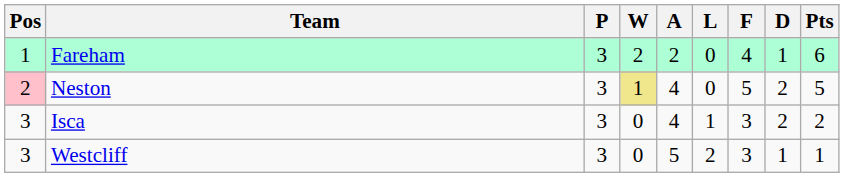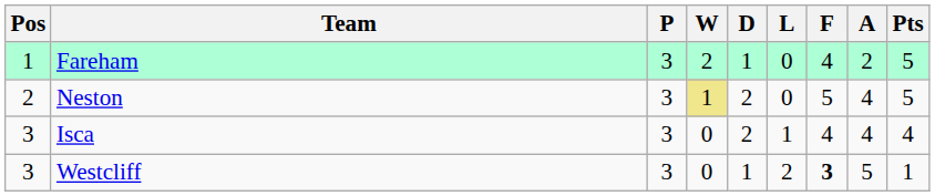columns swapped: D <-> A
Fareham | Pts: 6 -> 5
Neston | Pos: pink background -> no background
Isca | F: 3 -> 4
Isca | Pts: 2 -> 4
Westcliff | F: normal -> bold
